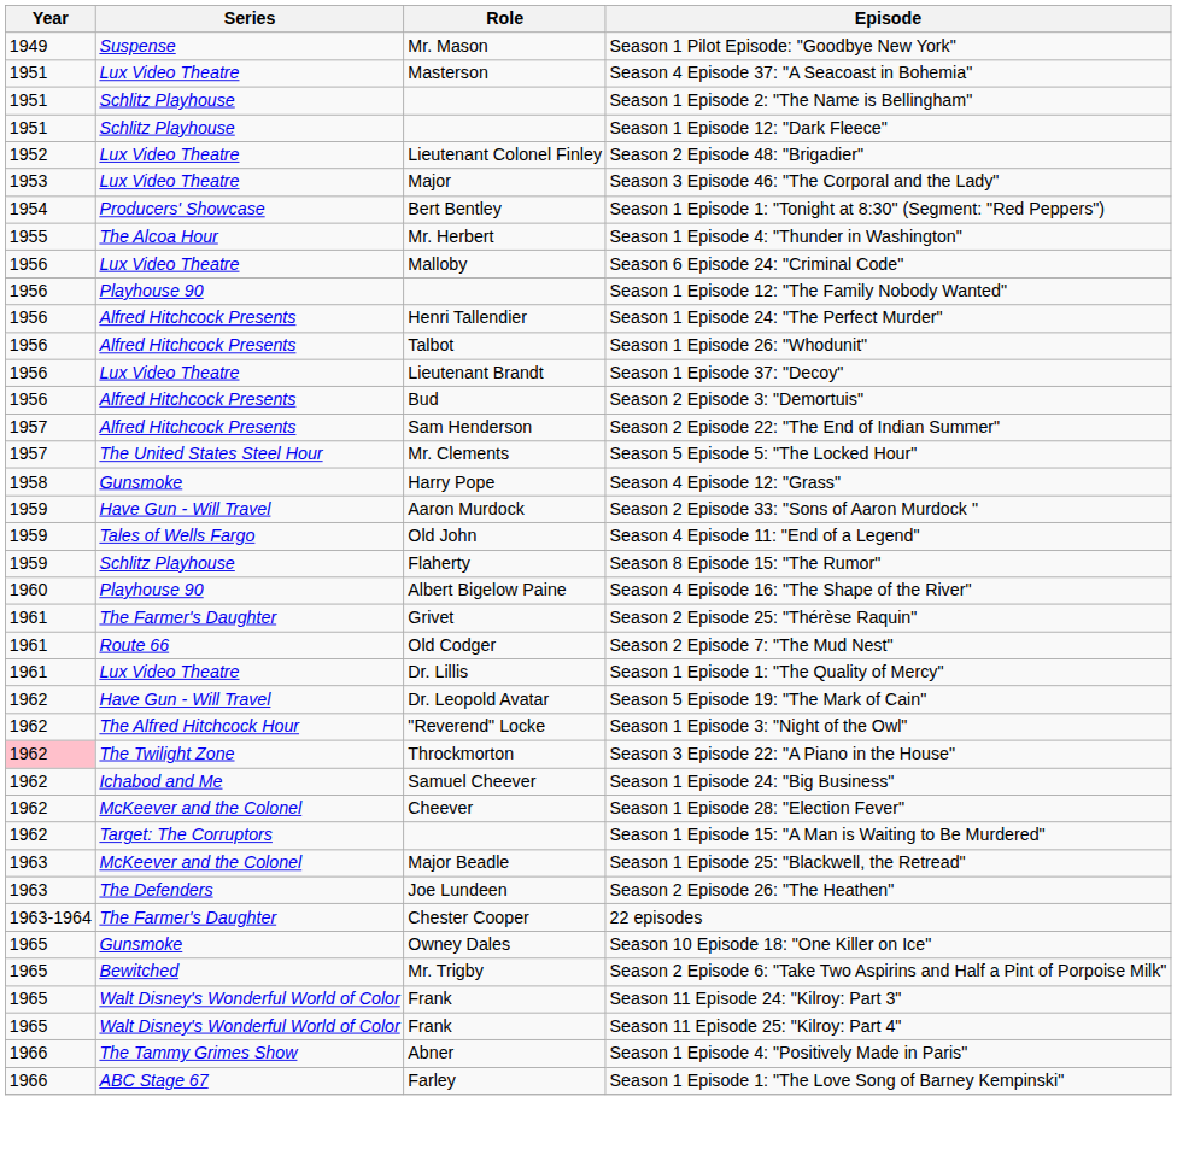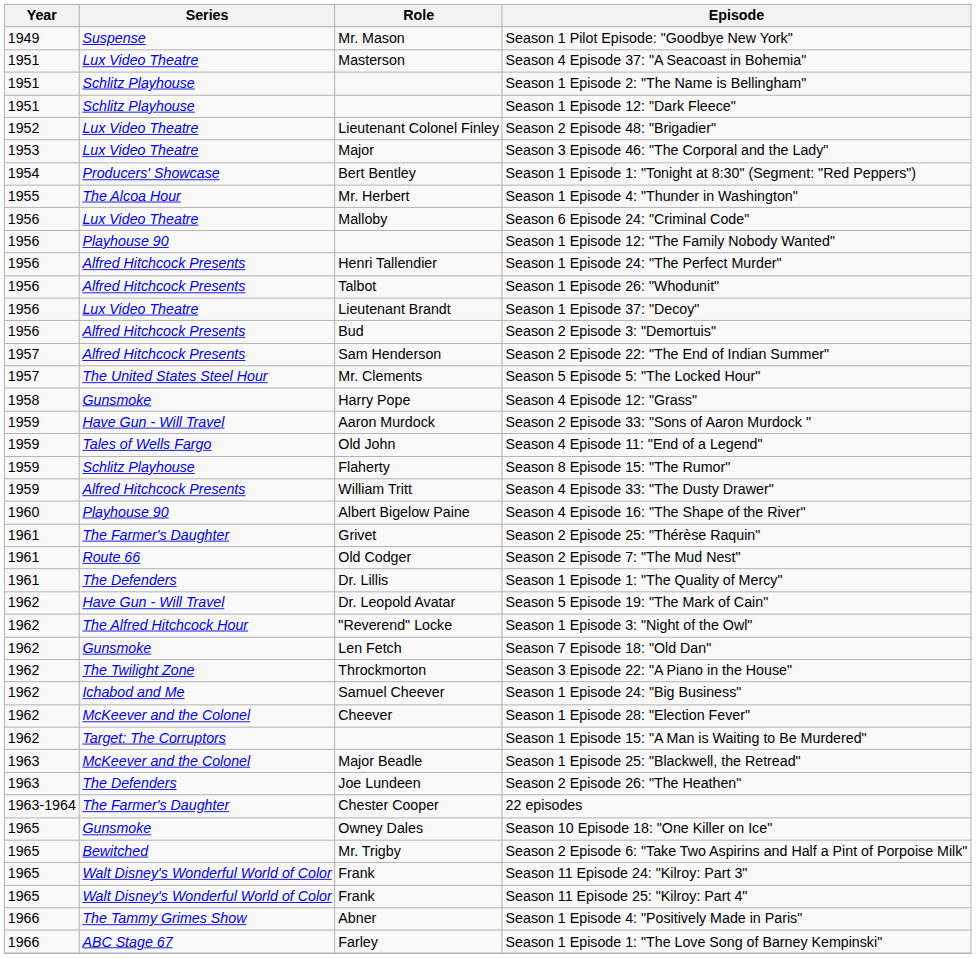+ row: 1959 | Alfred Hitchcock Presents | William Tritt | Season 4 Episode 33: "The Dusty Drawer"
Season 1 Episode 1: "The Quality of Mercy" | Series: Lux Video Theatre -> The Defenders
+ row: 1962 | Gunsmoke | Len Fetch | Season 7 Episode 18: "Old Dan"
Season 3 Episode 22: "A Piano in the House" | Year: pink background -> no background
